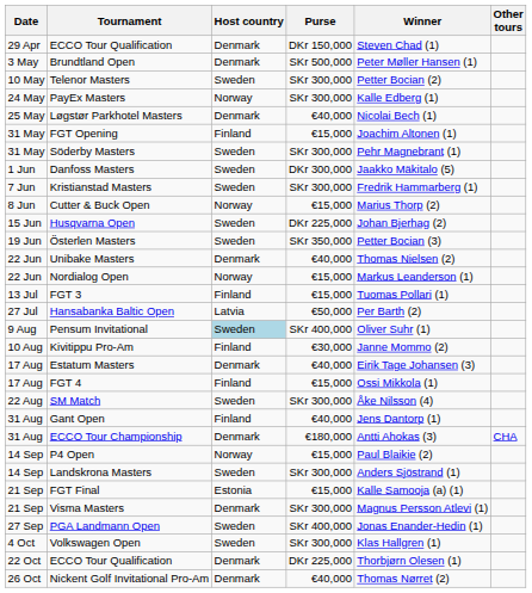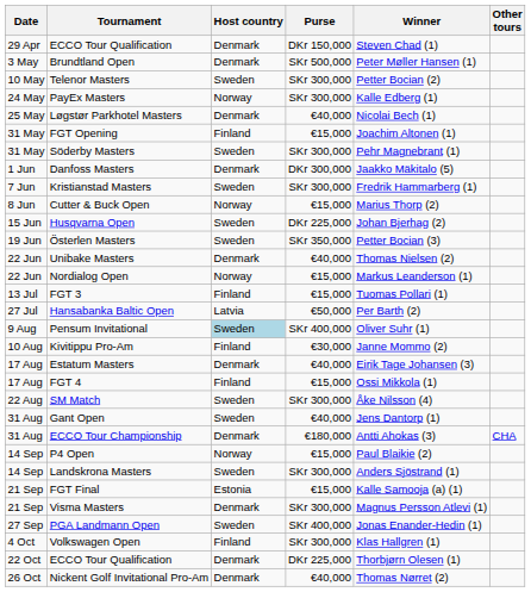Danfoss Masters | Host country: Sweden -> Denmark
Gant Open | Host country: Finland -> Sweden
Volkswagen Open | Host country: Sweden -> Finland
